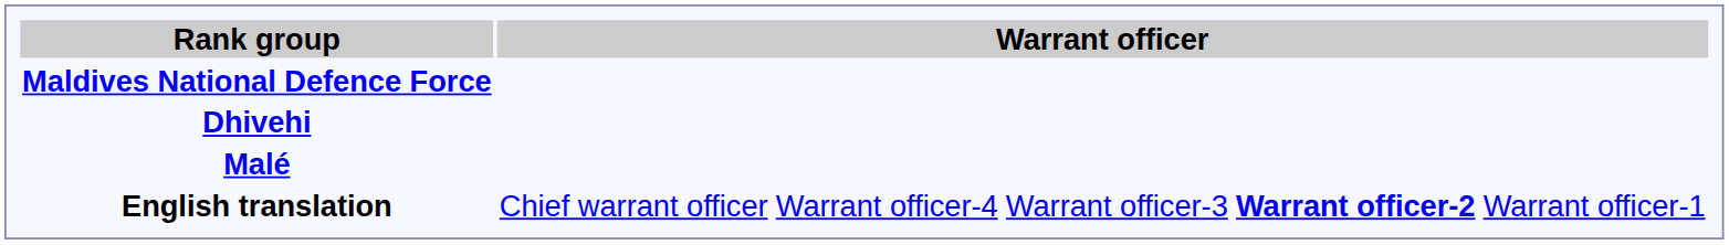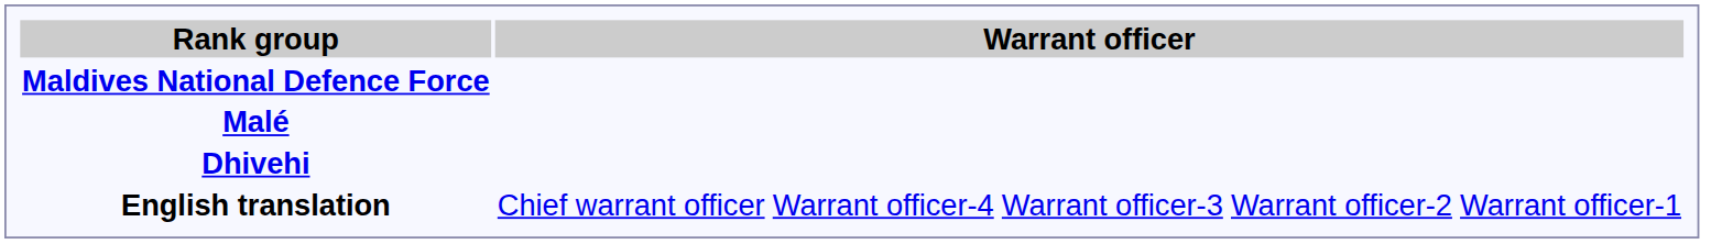rows swapped: Dhivehi <-> Malé
English translation | column 5: bold -> normal
